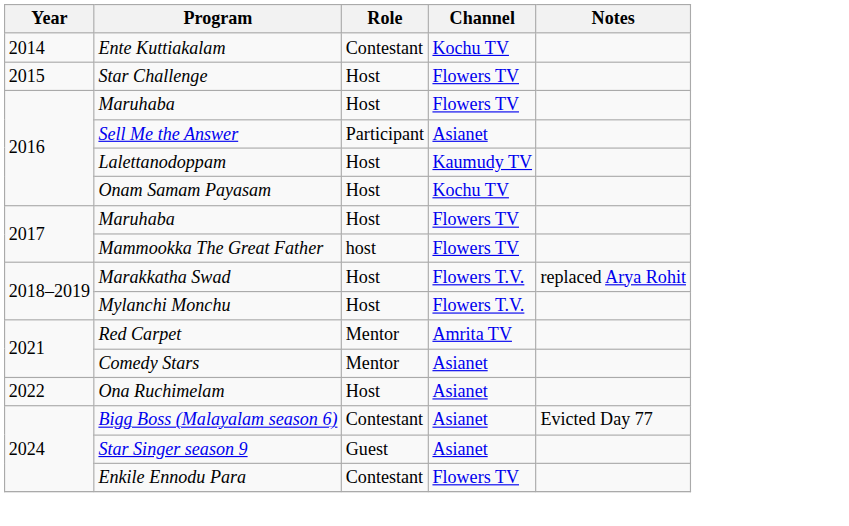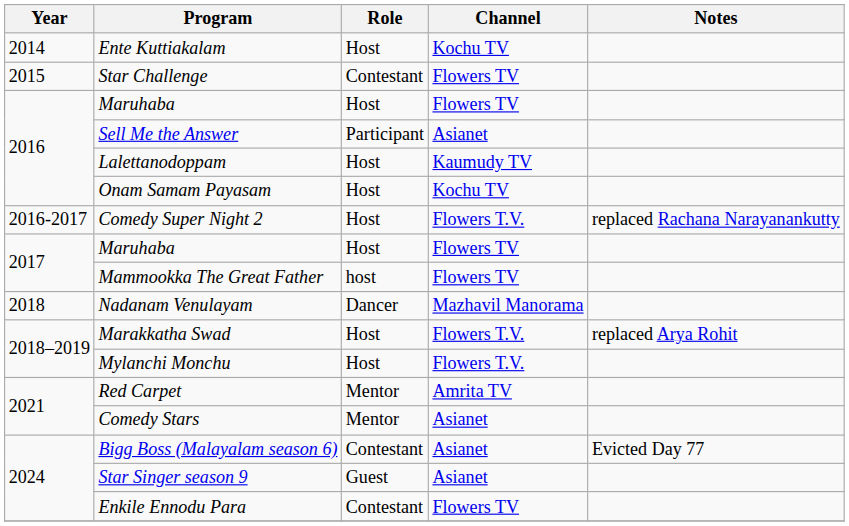Ente Kuttiakalam | Role: Contestant -> Host
Star Challenge | Role: Host -> Contestant
+ row: 2016-2017 | Comedy Super Night 2 | Host | Flowers T.V. | replaced Rachana Narayanankutty
+ row: 2018 | Nadanam Venulayam | Dancer | Mazhavil Manorama
- row: 2022 | Ona Ruchimelam | Host | Asianet
